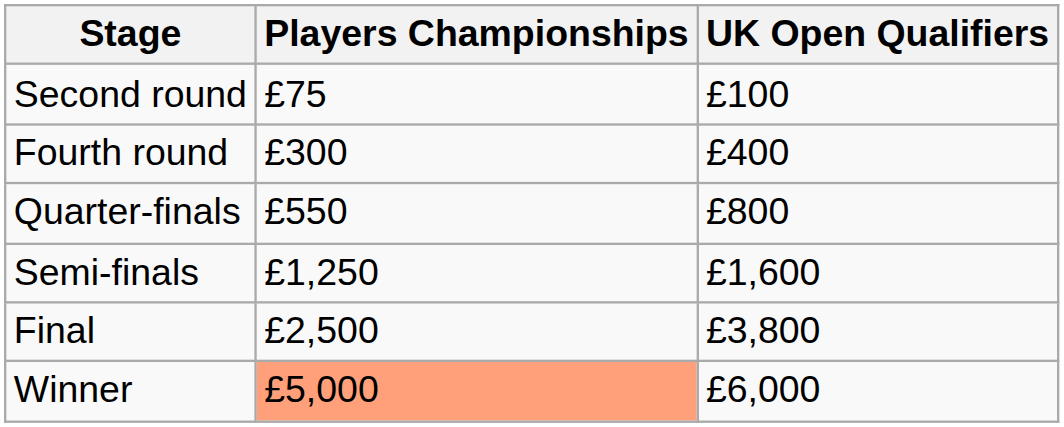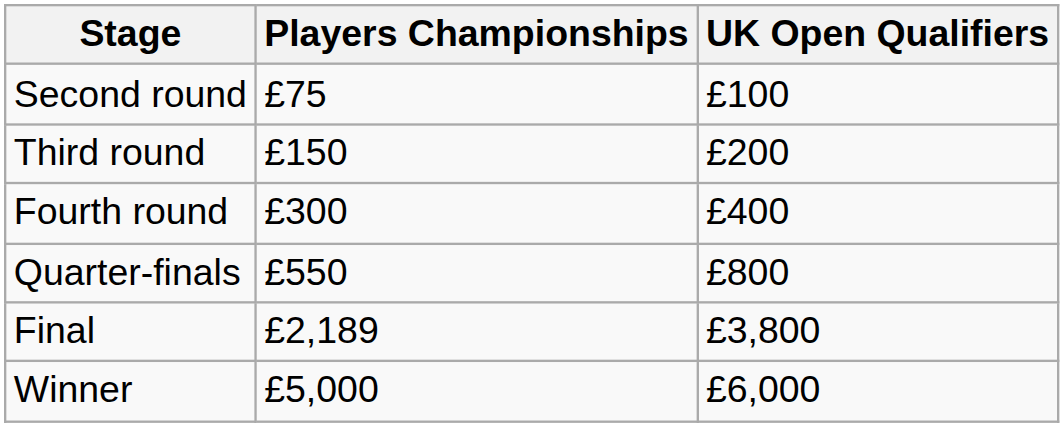+ row: Third round | £150 | £200
- row: Semi-finals | £1,250 | £1,600
Final | Players Championships: £2,500 -> £2,189
Winner | Players Championships: lightsalmon background -> no background
